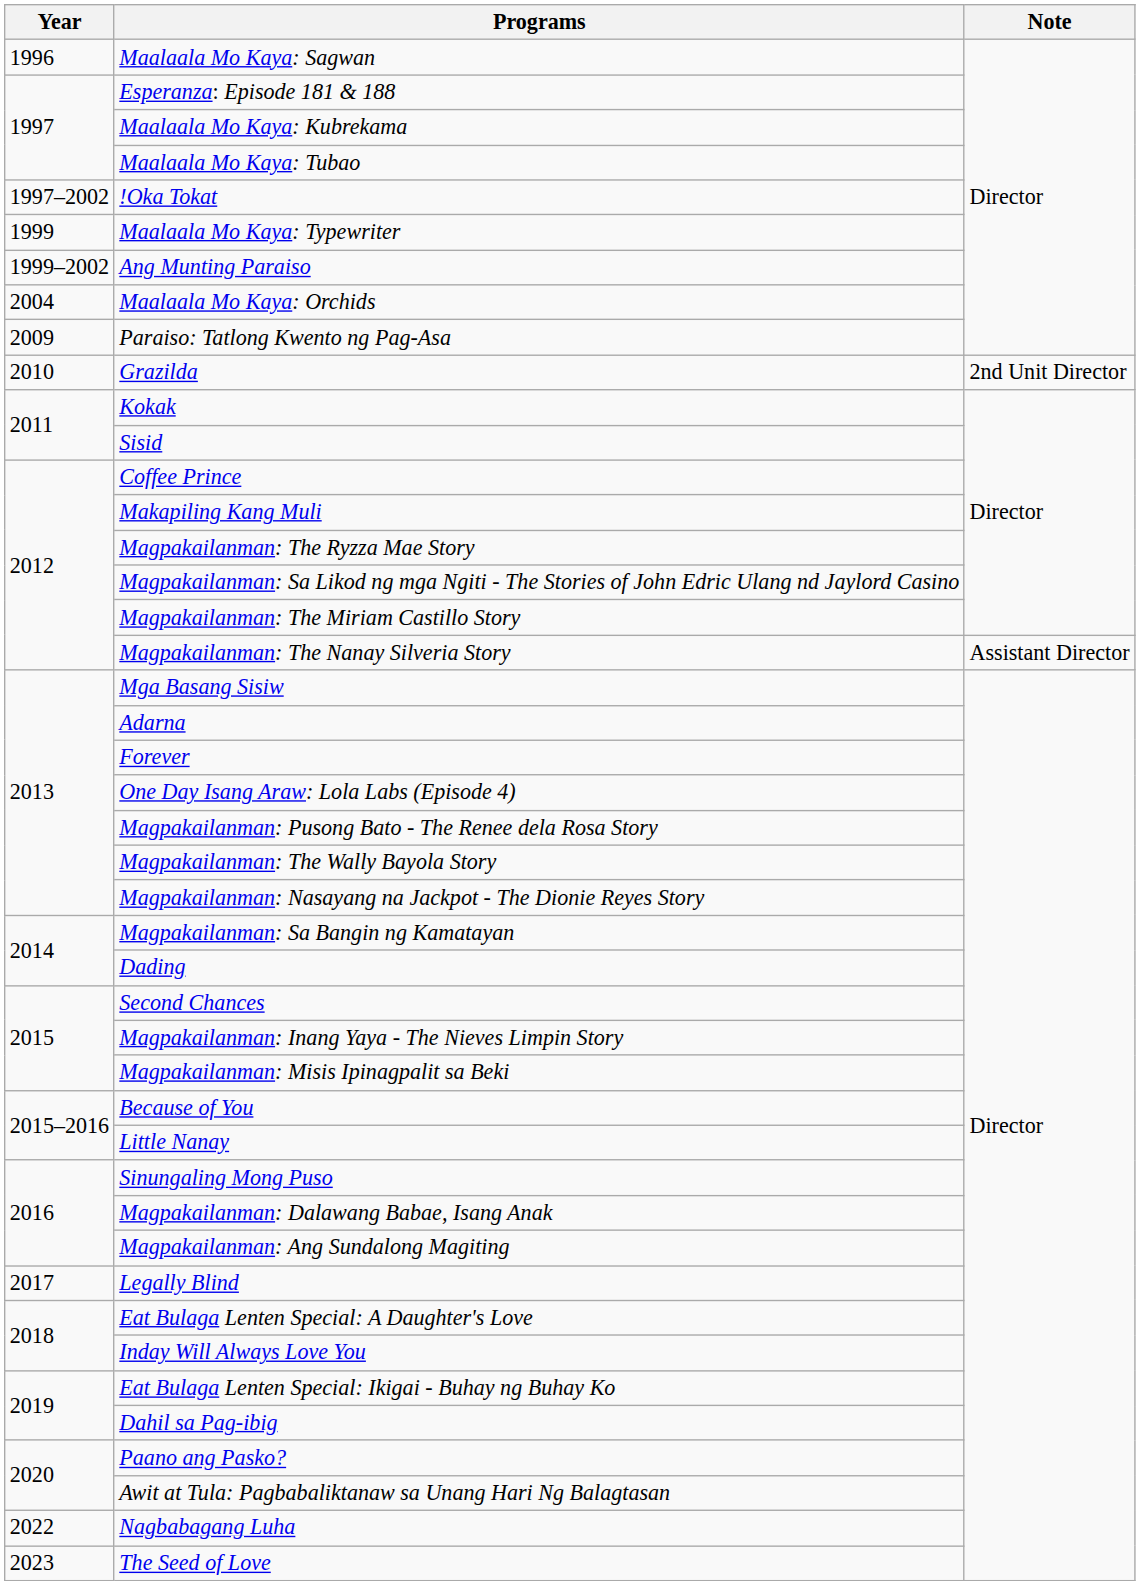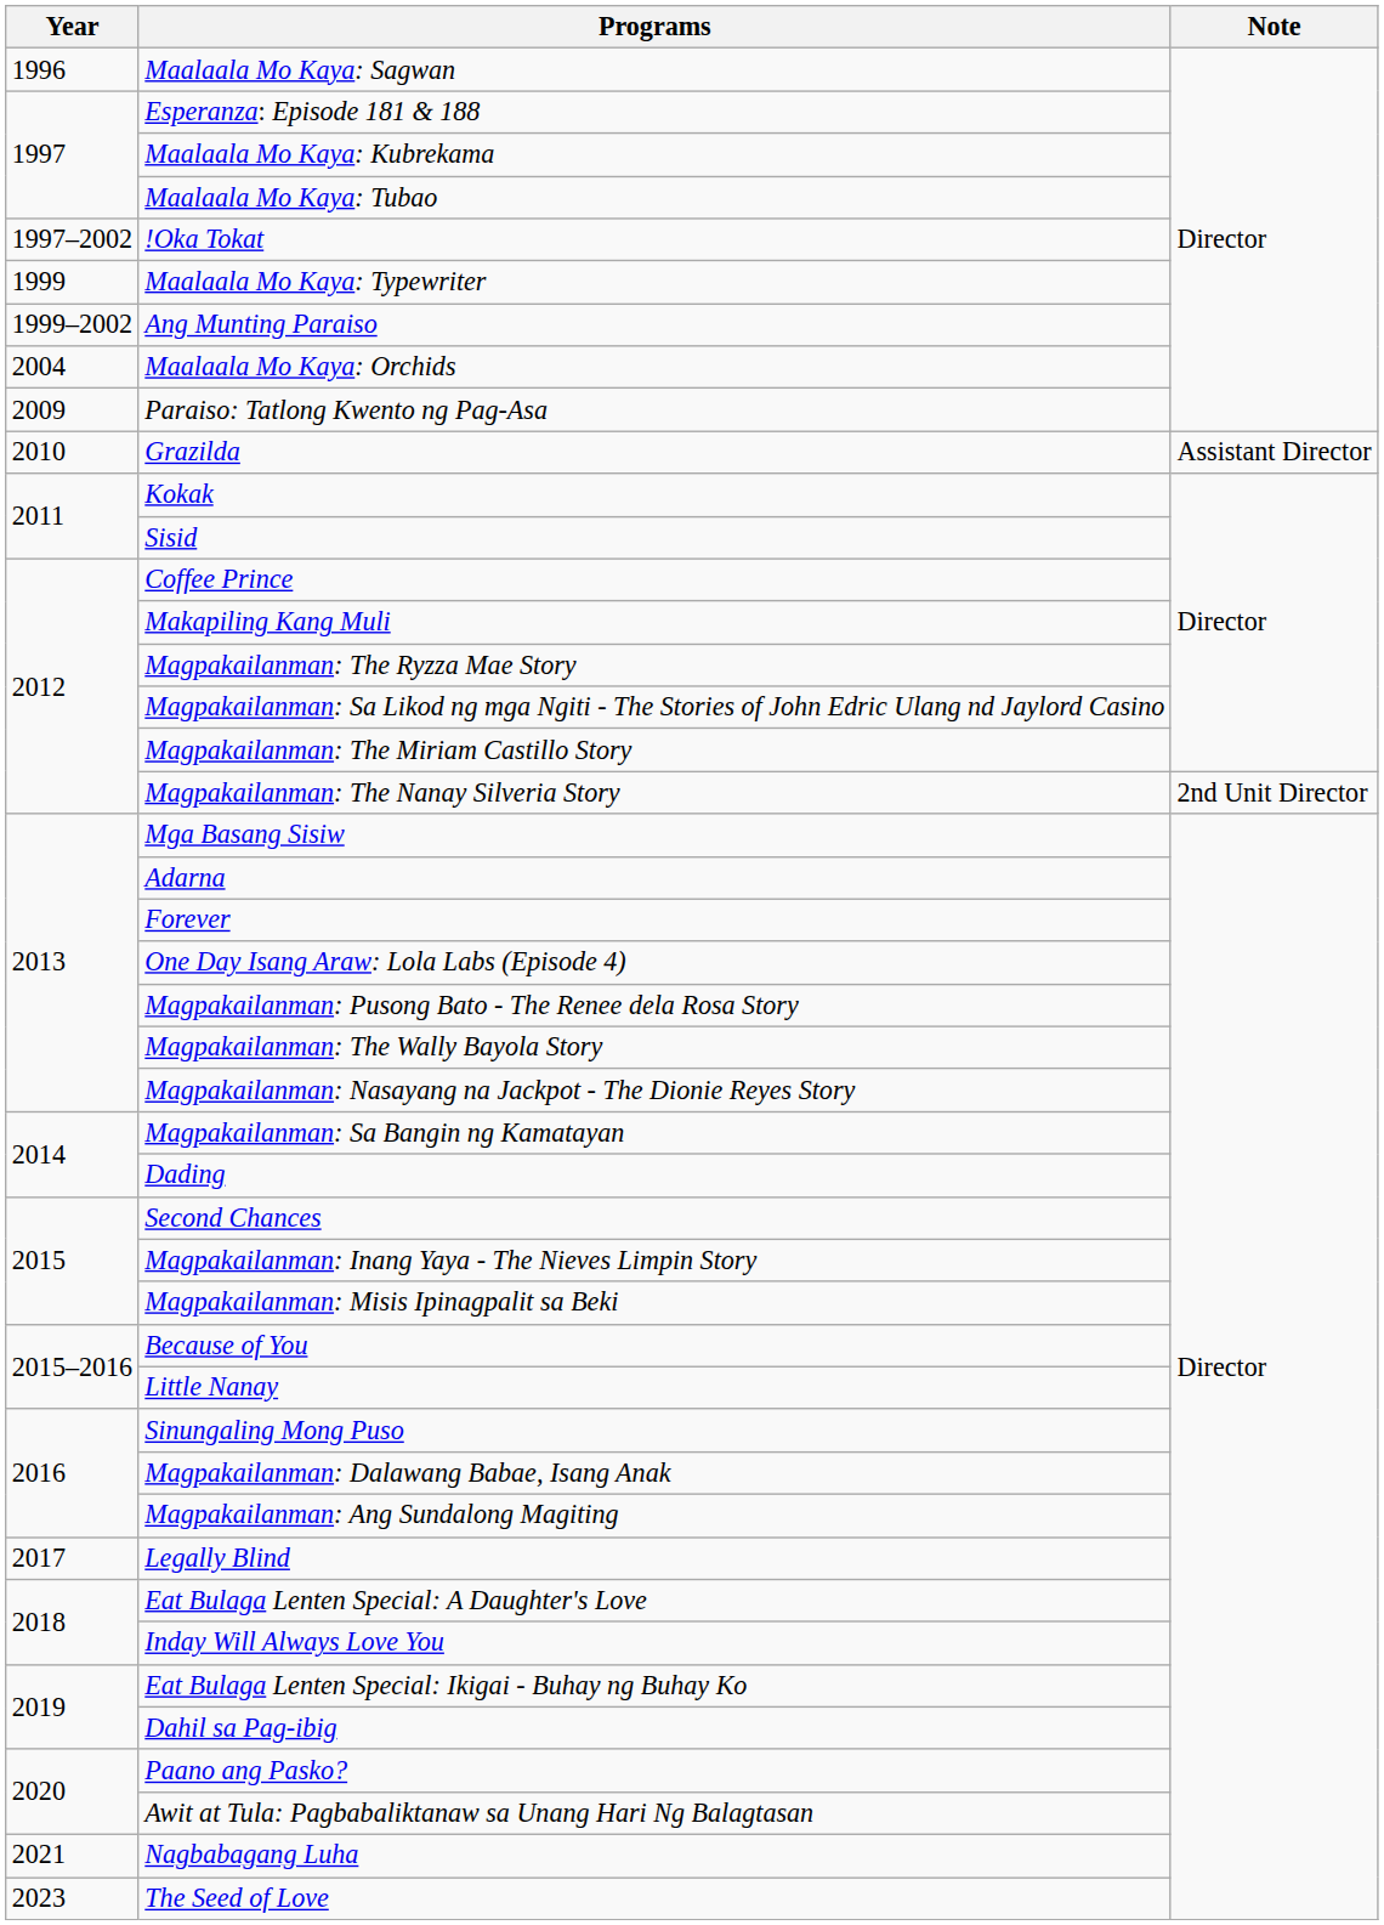Grazilda | Note: 2nd Unit Director -> Assistant Director
Magpakailanman: The Nanay Silveria Story | Note: Assistant Director -> 2nd Unit Director
Nagbabagang Luha | Year: 2022 -> 2021
